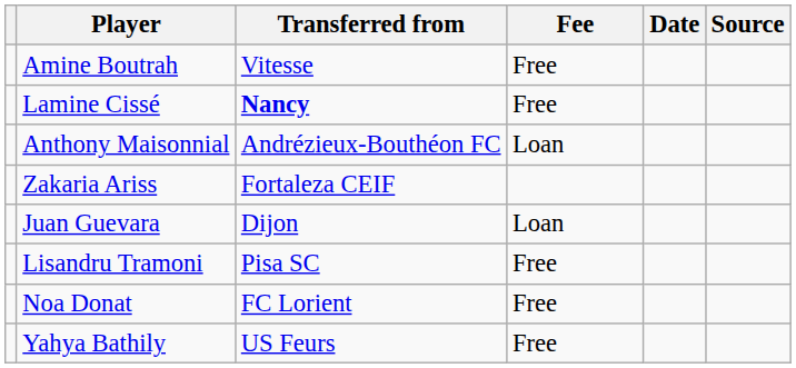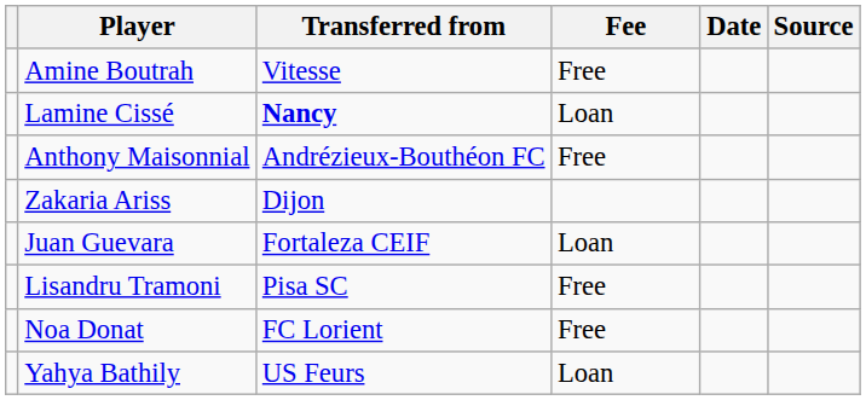Lamine Cissé | Fee: Free -> Loan
Anthony Maisonnial | Fee: Loan -> Free
Zakaria Ariss | Transferred from: Fortaleza CEIF -> Dijon
Juan Guevara | Transferred from: Dijon -> Fortaleza CEIF
Yahya Bathily | Fee: Free -> Loan
